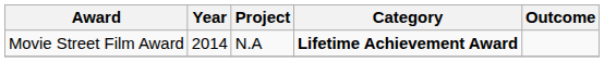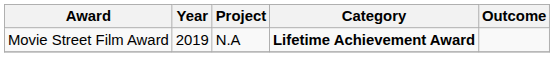Movie Street Film Award | Year: 2014 -> 2019
